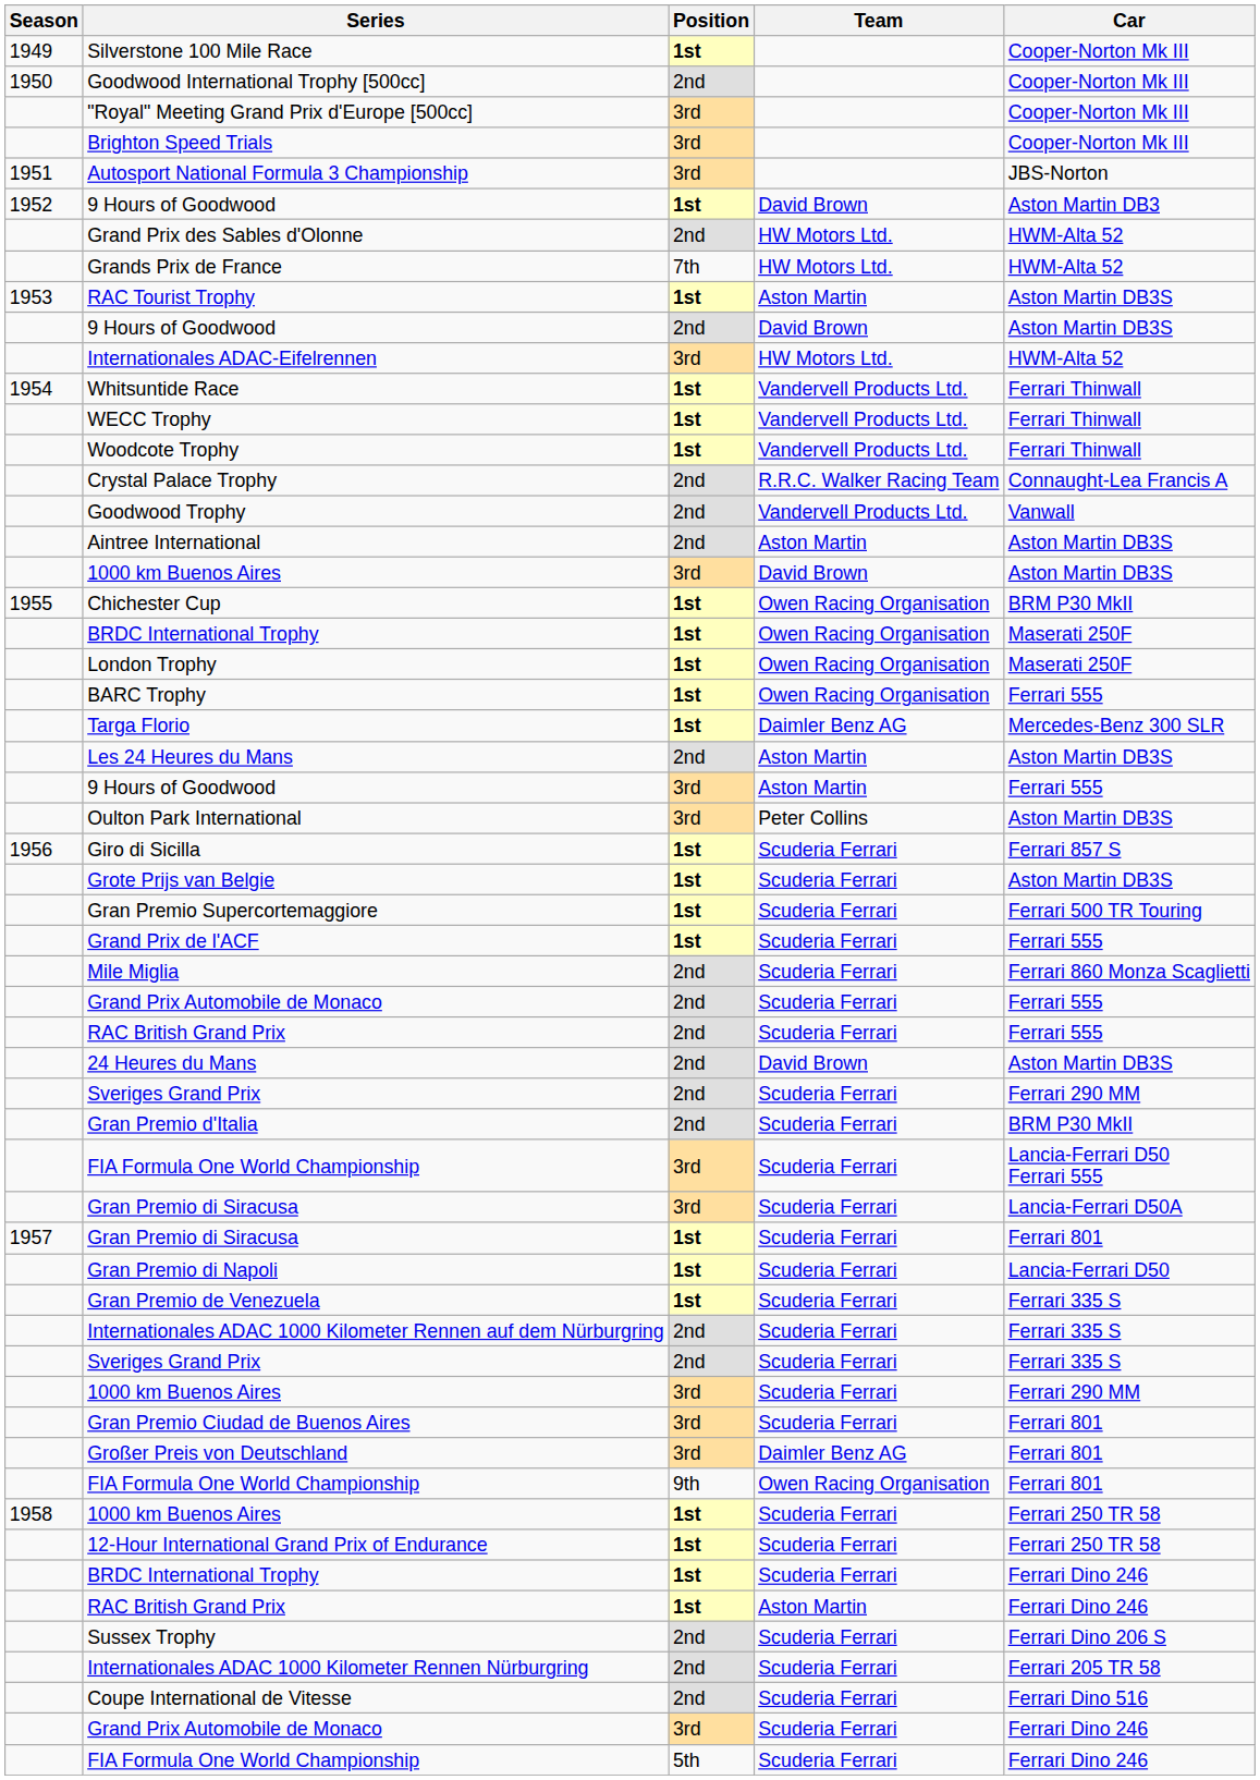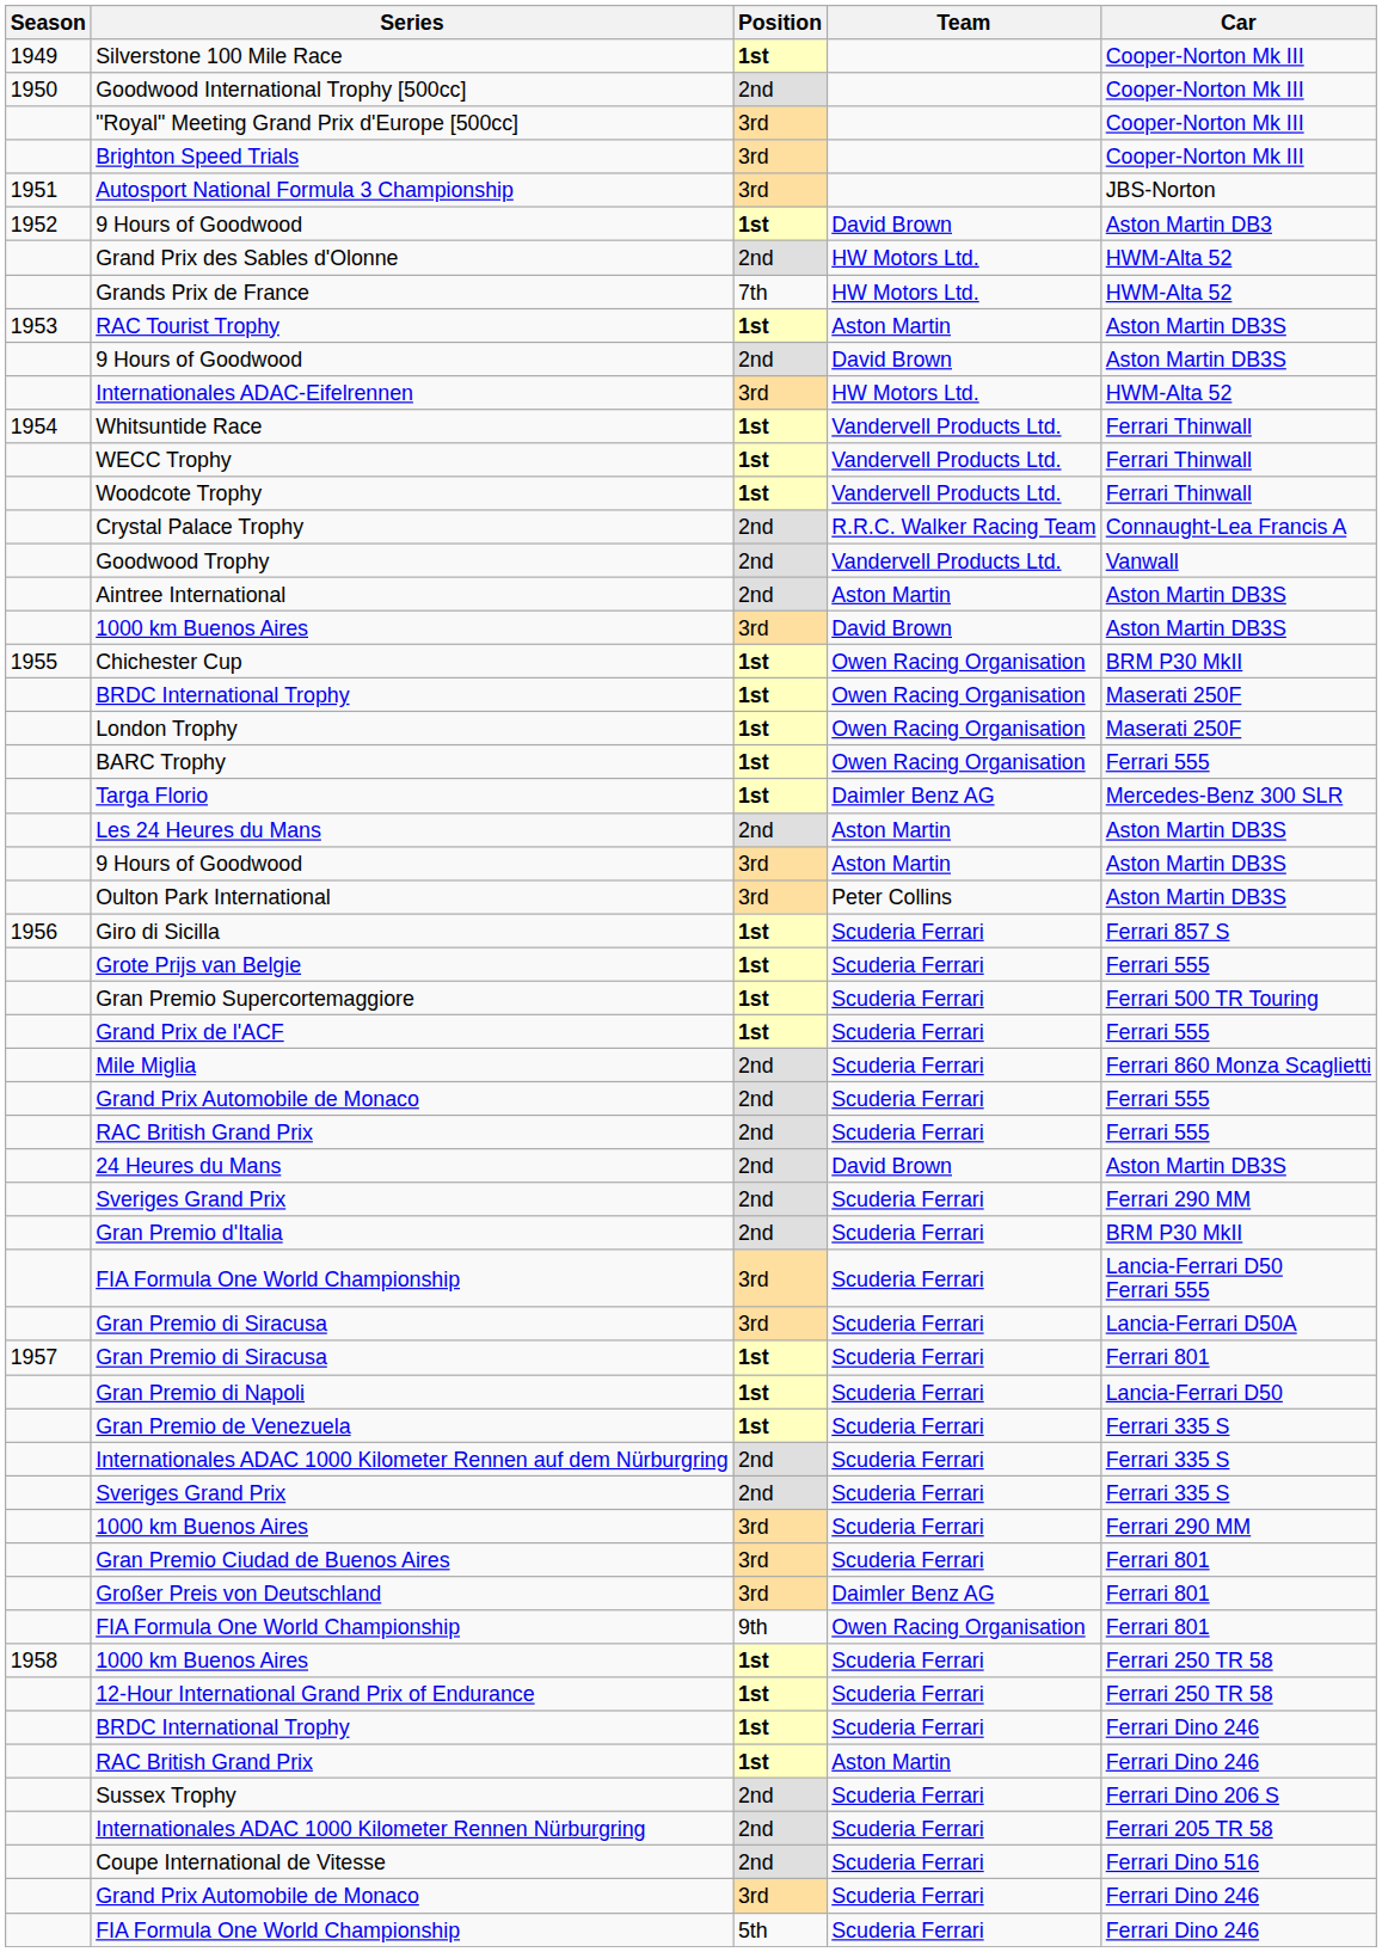9 Hours of Goodwood / 3rd | Car: Ferrari 555 -> Aston Martin DB3S
Grote Prijs van Belgie | Car: Aston Martin DB3S -> Ferrari 555
